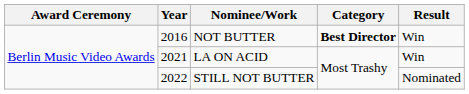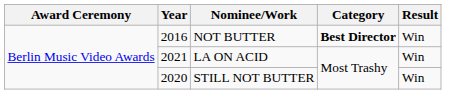STILL NOT BUTTER | Year: 2022 -> 2020
STILL NOT BUTTER | Result: Nominated -> Win
